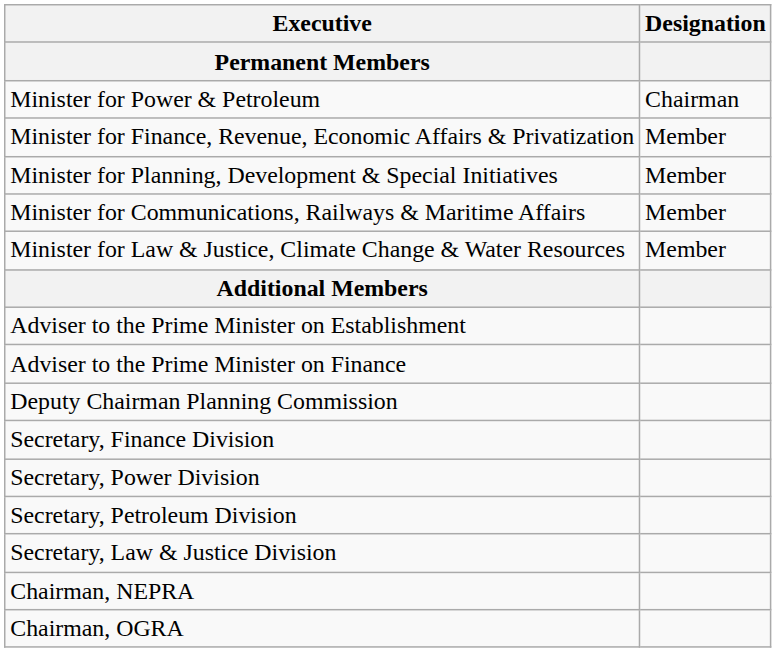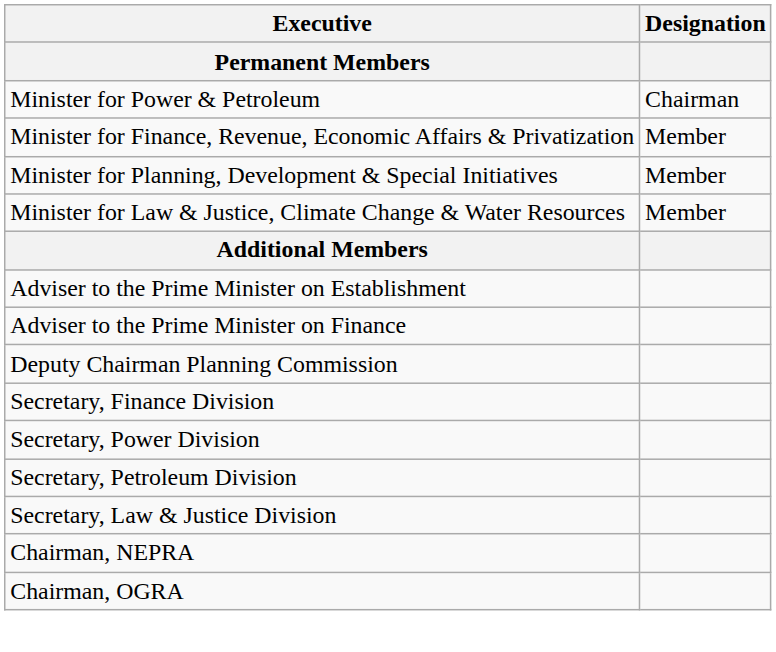- row: Minister for Communications, Railways & Maritime Affairs | Member
